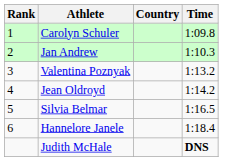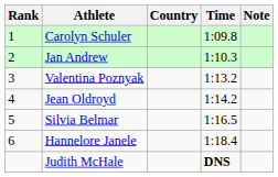+ column: Note
